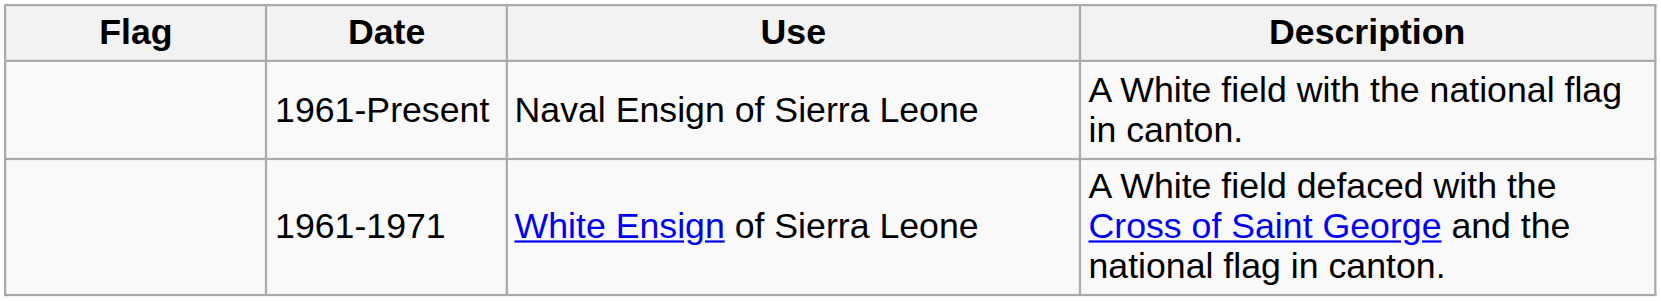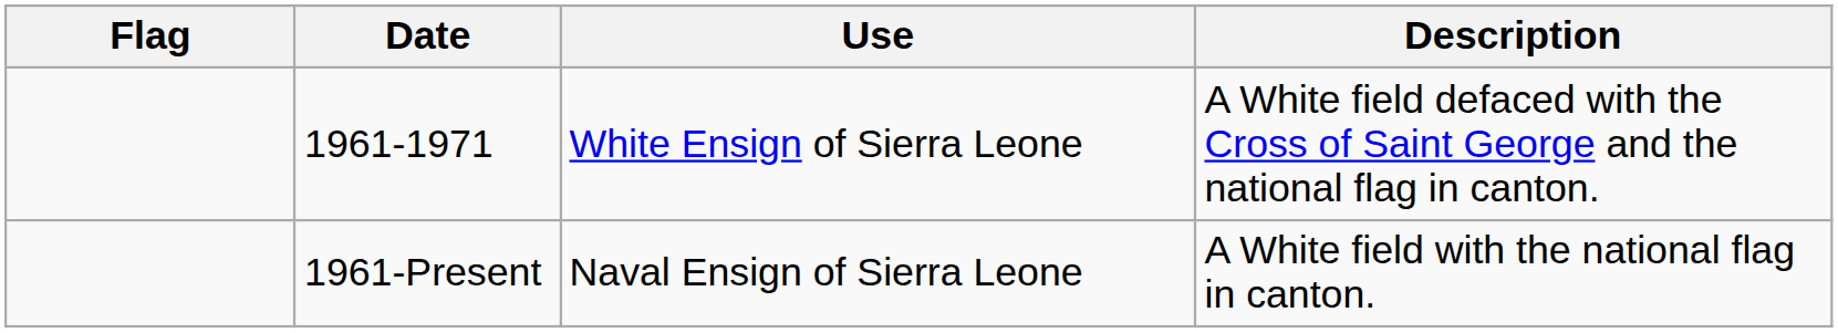rows swapped: 1961-1971 <-> 1961-Present
